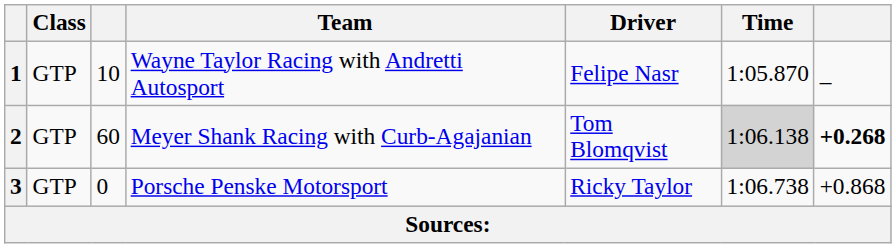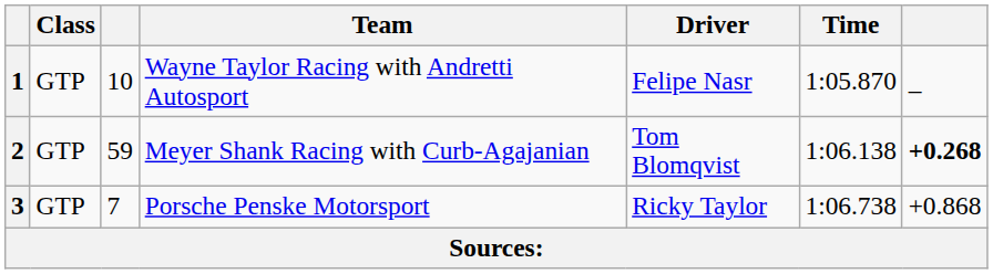2 | column 3: 60 -> 59
2 | Time: lightgrey background -> no background
3 | column 3: 0 -> 7
